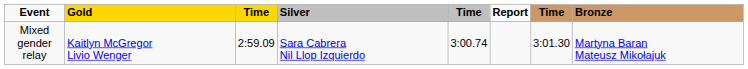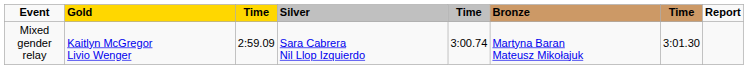columns swapped: Bronze <-> Report
